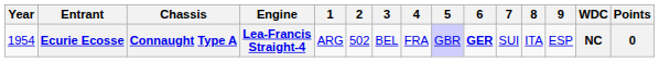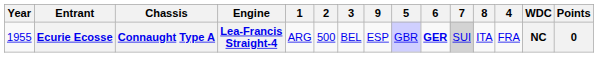columns swapped: 4 <-> 9
Ecurie Ecosse | Year: 1954 -> 1955
Ecurie Ecosse | 2: 502 -> 500
Ecurie Ecosse | 7: no background -> lightgrey background
